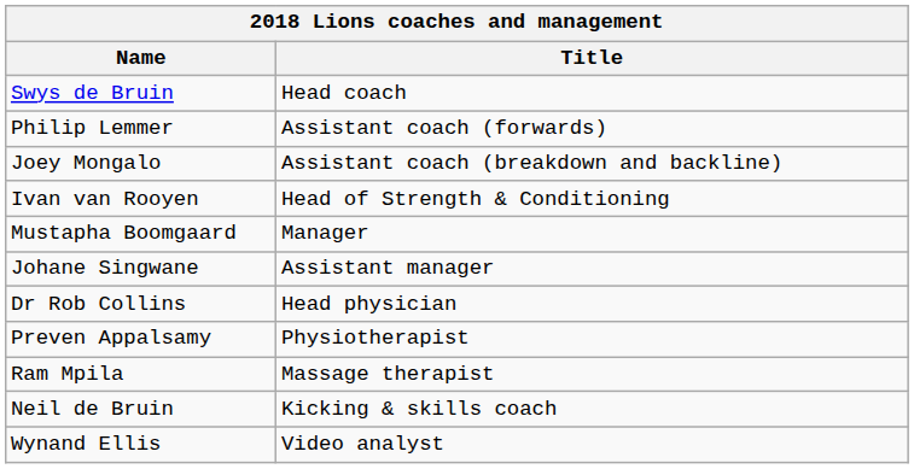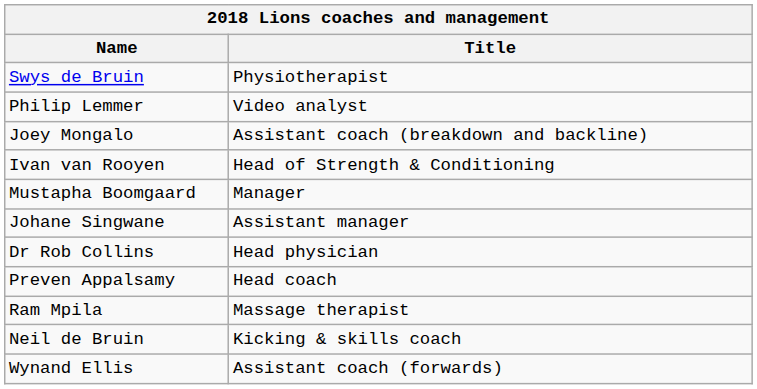Swys de Bruin | Title: Head coach -> Physiotherapist
Philip Lemmer | Title: Assistant coach (forwards) -> Video analyst
Preven Appalsamy | Title: Physiotherapist -> Head coach
Wynand Ellis | Title: Video analyst -> Assistant coach (forwards)
